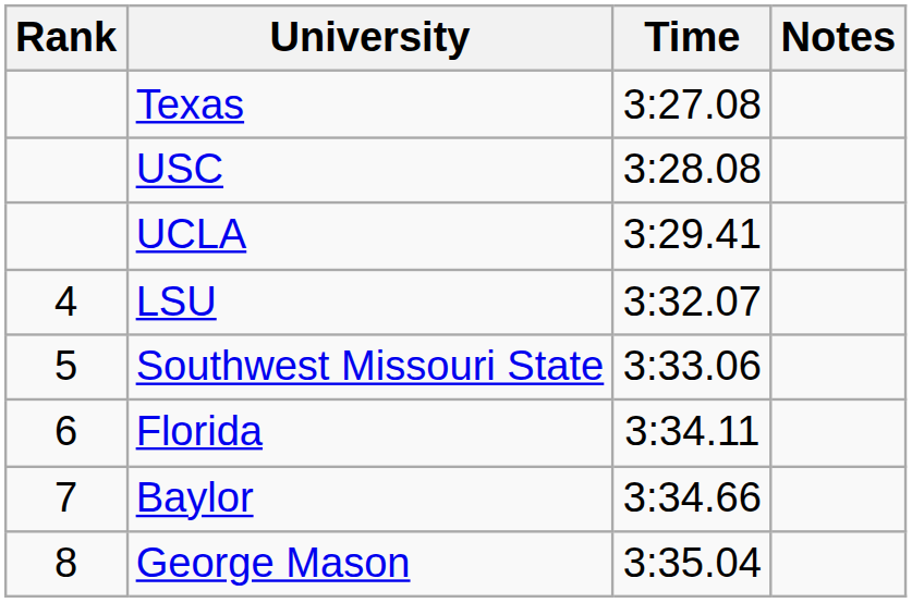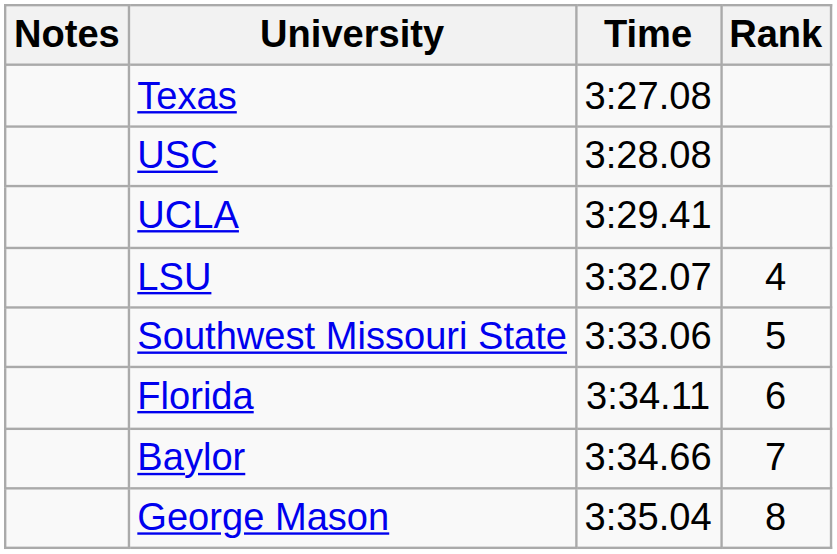columns swapped: Rank <-> Notes
